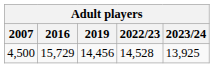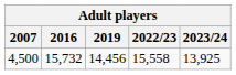4,500 | 2016: 15,729 -> 15,732
4,500 | 2022/23: 14,528 -> 15,558
